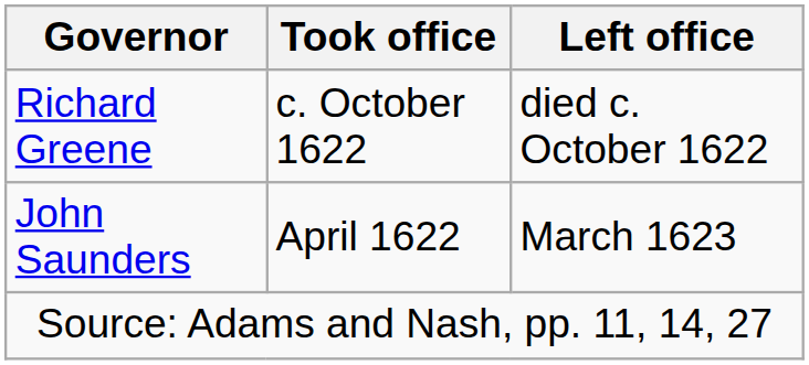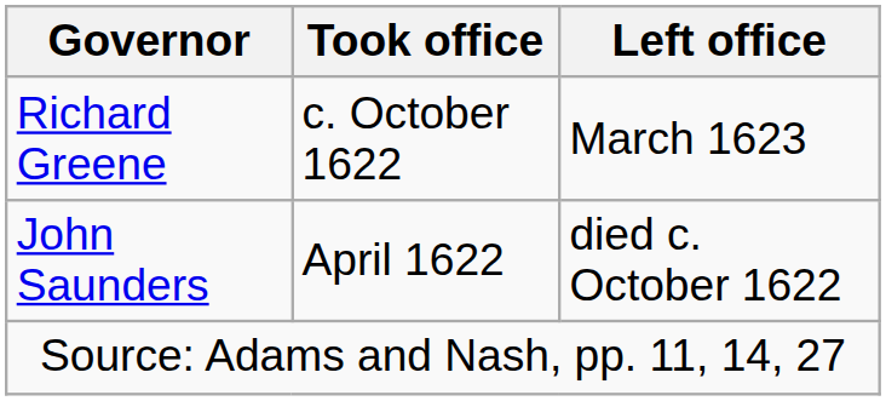Richard Greene | Left office: died c. October 1622 -> March 1623
John Saunders | Left office: March 1623 -> died c. October 1622
